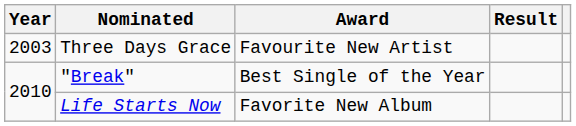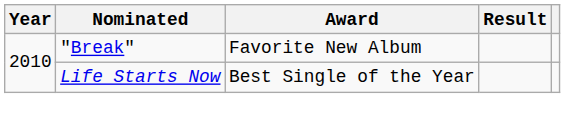- row: 2003 | Three Days Grace | Favourite New Artist
"Break" | Award: Best Single of the Year -> Favorite New Album
Life Starts Now | Award: Favorite New Album -> Best Single of the Year
